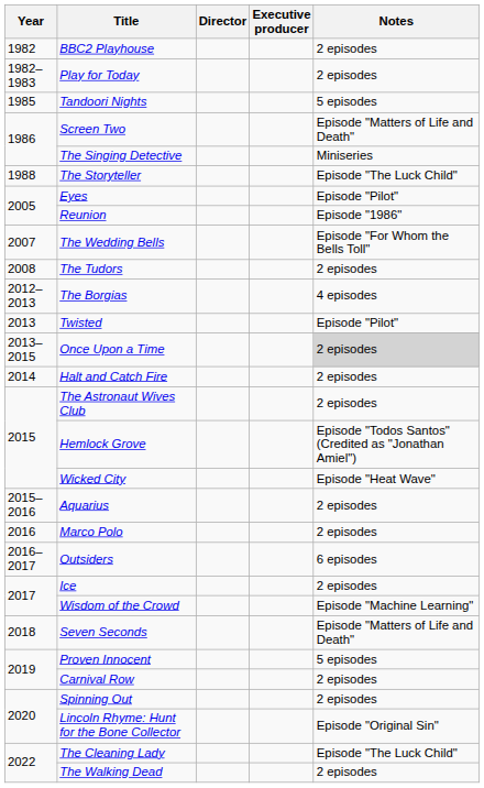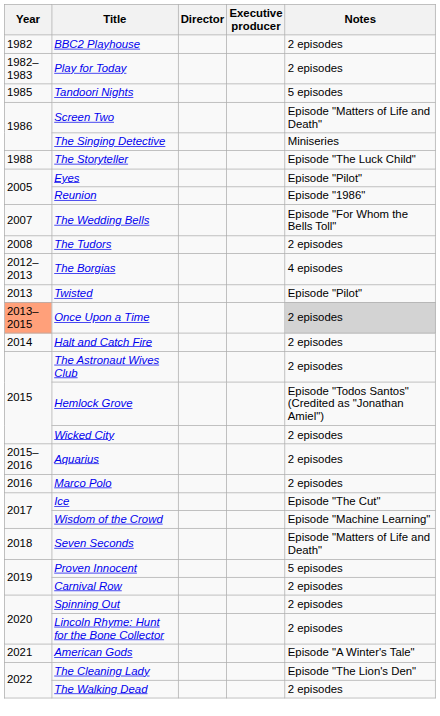Once Upon a Time | Year: no background -> lightsalmon background
Wicked City | Notes: Episode "Heat Wave" -> 2 episodes
- row: 2016–2017 | Outsiders | 6 episodes
Ice | Notes: 2 episodes -> Episode "The Cut"
Lincoln Rhyme: Hunt for the Bone Collector | Notes: Episode "Original Sin" -> 2 episodes
+ row: 2021 | American Gods | Episode "A Winter's Tale"
The Cleaning Lady | Notes: Episode "The Luck Child" -> Episode "The Lion's Den"
